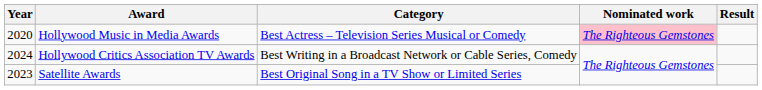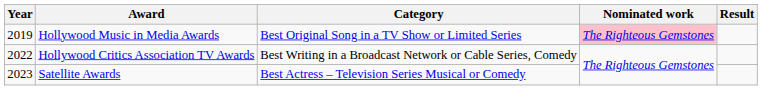Hollywood Music in Media Awards | Year: 2020 -> 2019
Hollywood Music in Media Awards | Category: Best Actress – Television Series Musical or Comedy -> Best Original Song in a TV Show or Limited Series
Hollywood Critics Association TV Awards | Year: 2024 -> 2022
Satellite Awards | Category: Best Original Song in a TV Show or Limited Series -> Best Actress – Television Series Musical or Comedy
